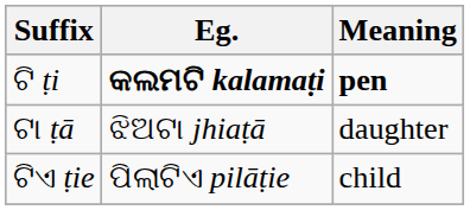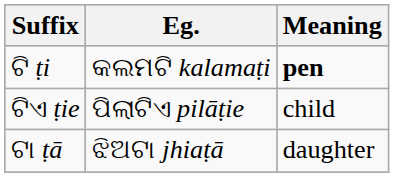ଟି ṭi | Eg.: bold -> normal
rows swapped: ଟା ṭā <-> ଟିଏ ṭie
